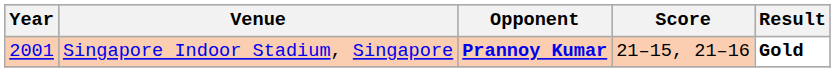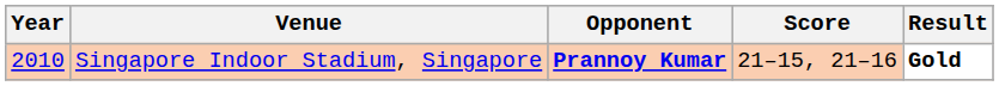Singapore Indoor Stadium, Singapore | Year: 2001 -> 2010
